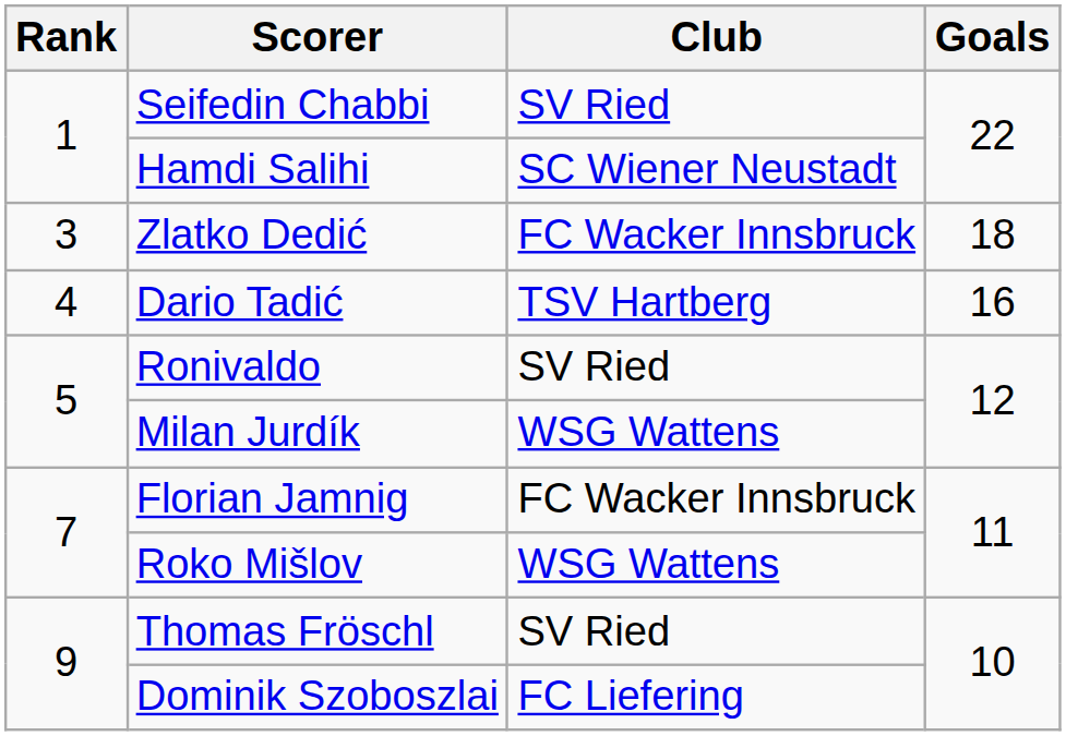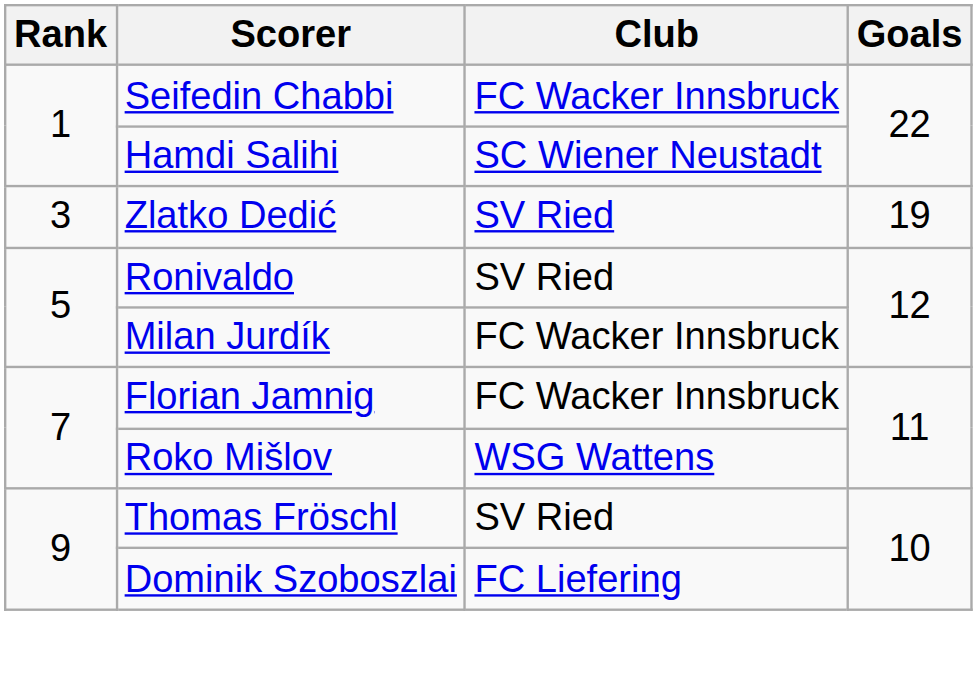Seifedin Chabbi | Club: SV Ried -> FC Wacker Innsbruck
Zlatko Dedić | Club: FC Wacker Innsbruck -> SV Ried
Zlatko Dedić | Goals: 18 -> 19
- row: 4 | Dario Tadić | TSV Hartberg | 16
Milan Jurdík | Club: WSG Wattens -> FC Wacker Innsbruck
